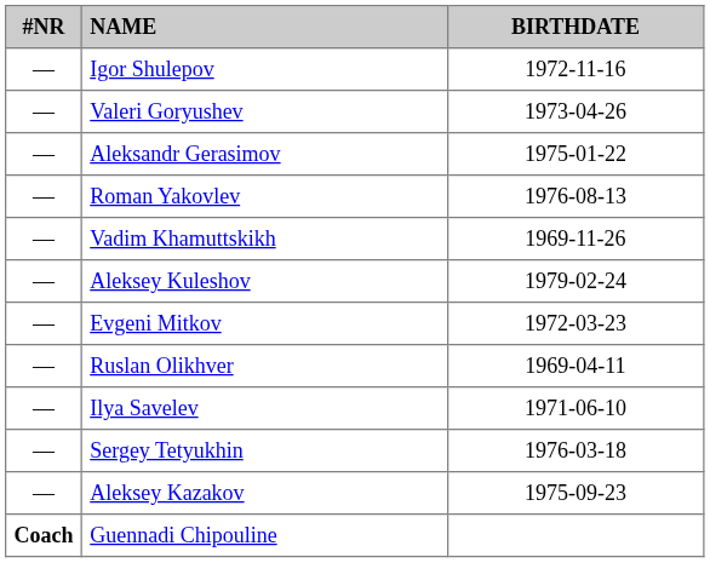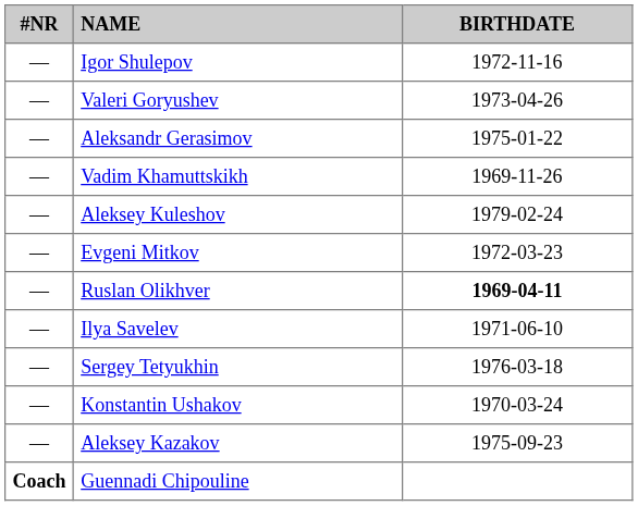- row: — | Roman Yakovlev | 1976-08-13
Ruslan Olikhver | BIRTHDATE: normal -> bold
+ row: — | Konstantin Ushakov | 1970-03-24
